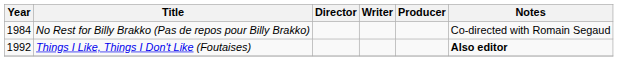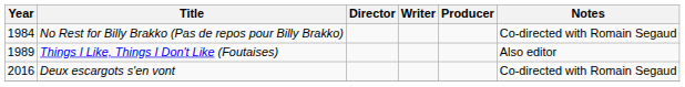Things I Like, Things I Don't Like (Foutaises) | Year: 1992 -> 1989
Things I Like, Things I Don't Like (Foutaises) | Notes: bold -> normal
+ row: 2016 | Deux escargots s'en vont | Co-directed with Romain Segaud
